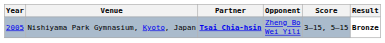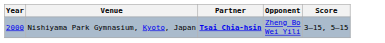- column: Result | Bronze
Nishiyama Park Gymnasium, Kyoto, Japan | Year: 2005 -> 2000
